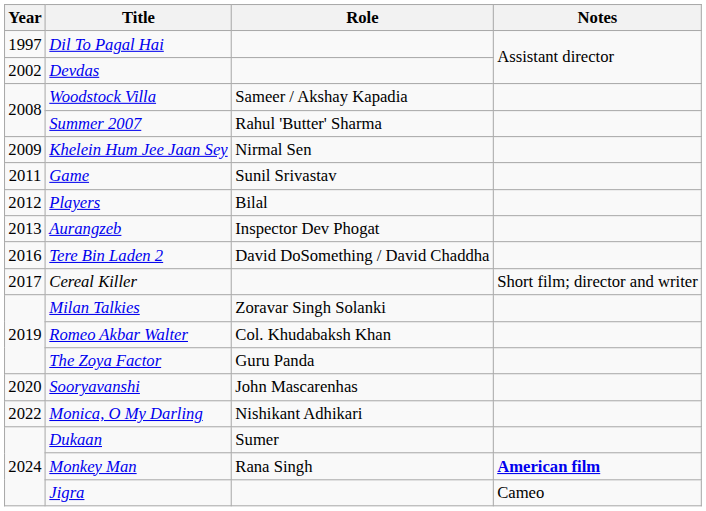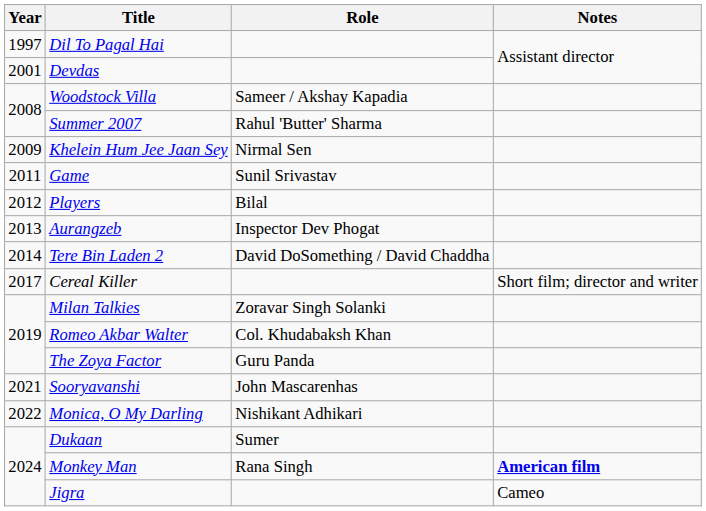Devdas | Year: 2002 -> 2001
Tere Bin Laden 2 | Year: 2016 -> 2014
Sooryavanshi | Year: 2020 -> 2021
